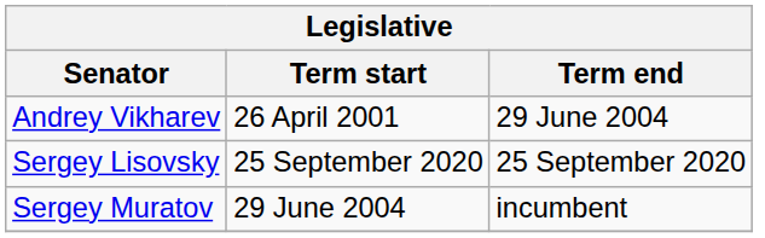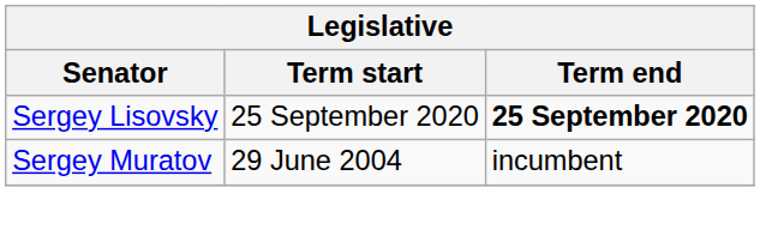- row: Andrey Vikharev | 26 April 2001 | 29 June 2004
Sergey Lisovsky | Term end: normal -> bold
